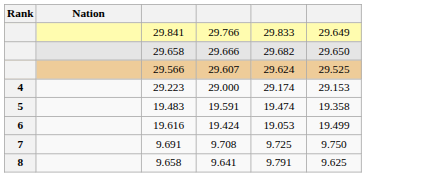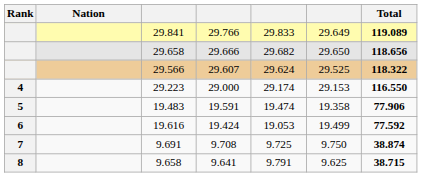+ column: Total | 119.089 | 118.656 | 118.322 | 116.550 | 77.906 | 77.592 | 38.874 | 38.715
